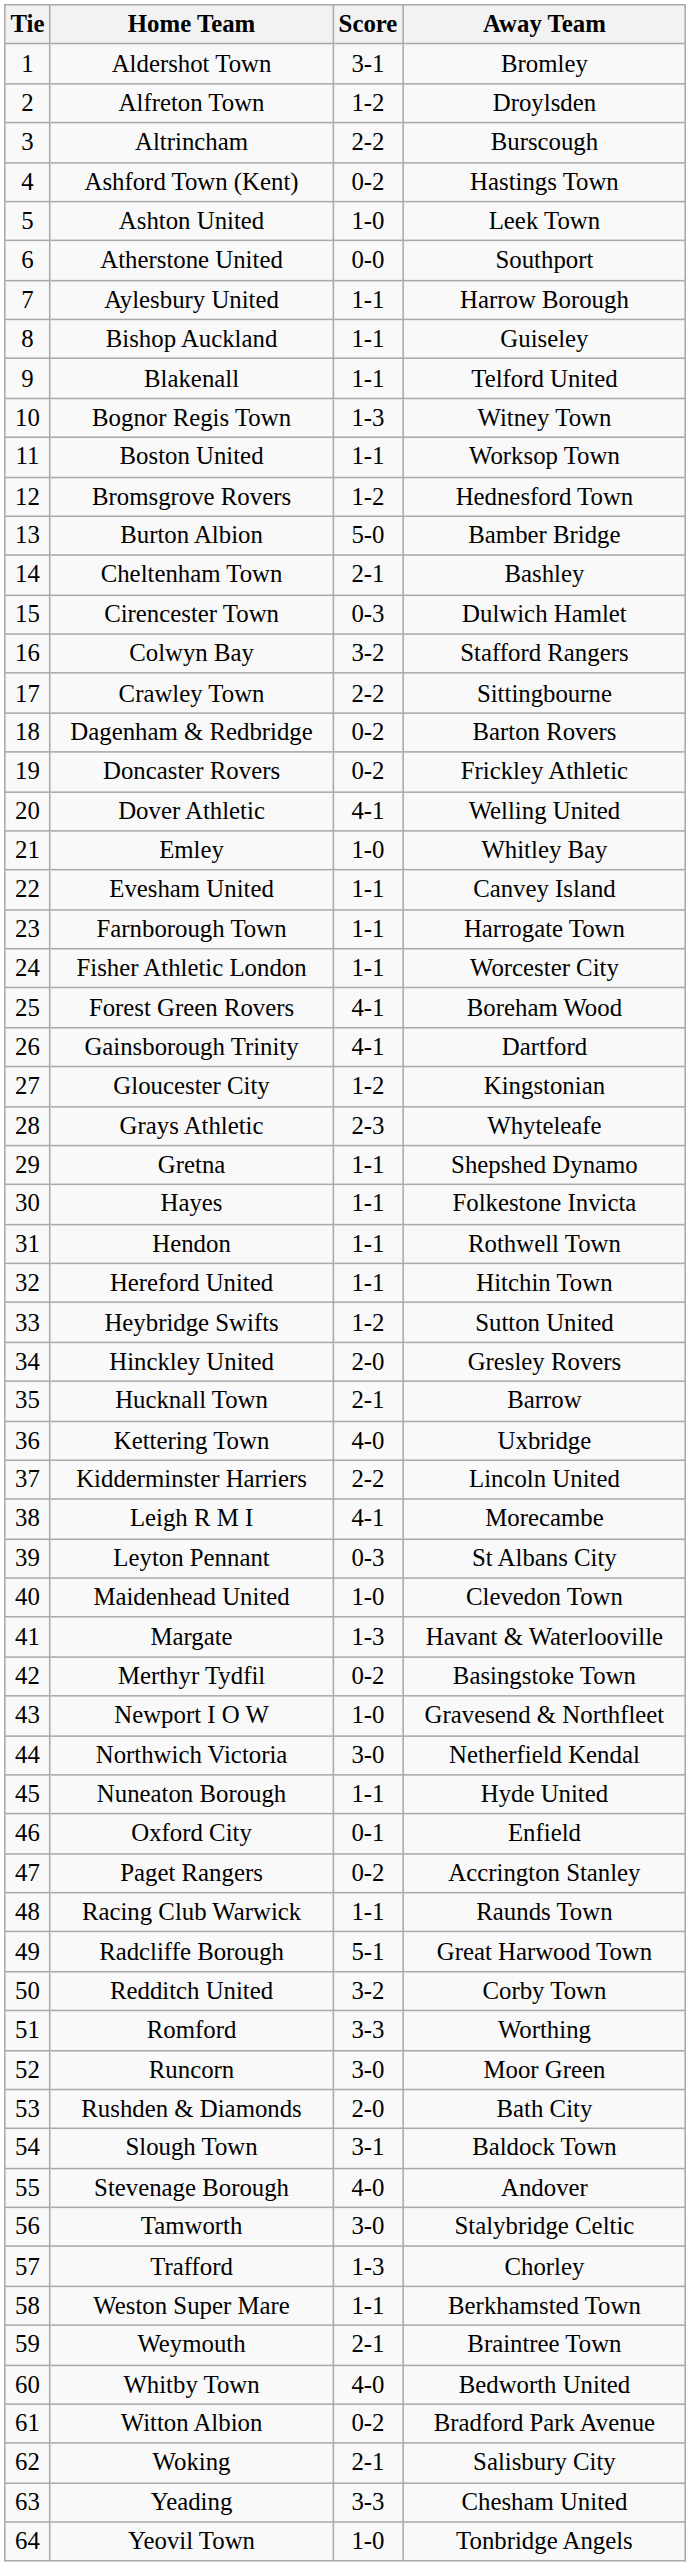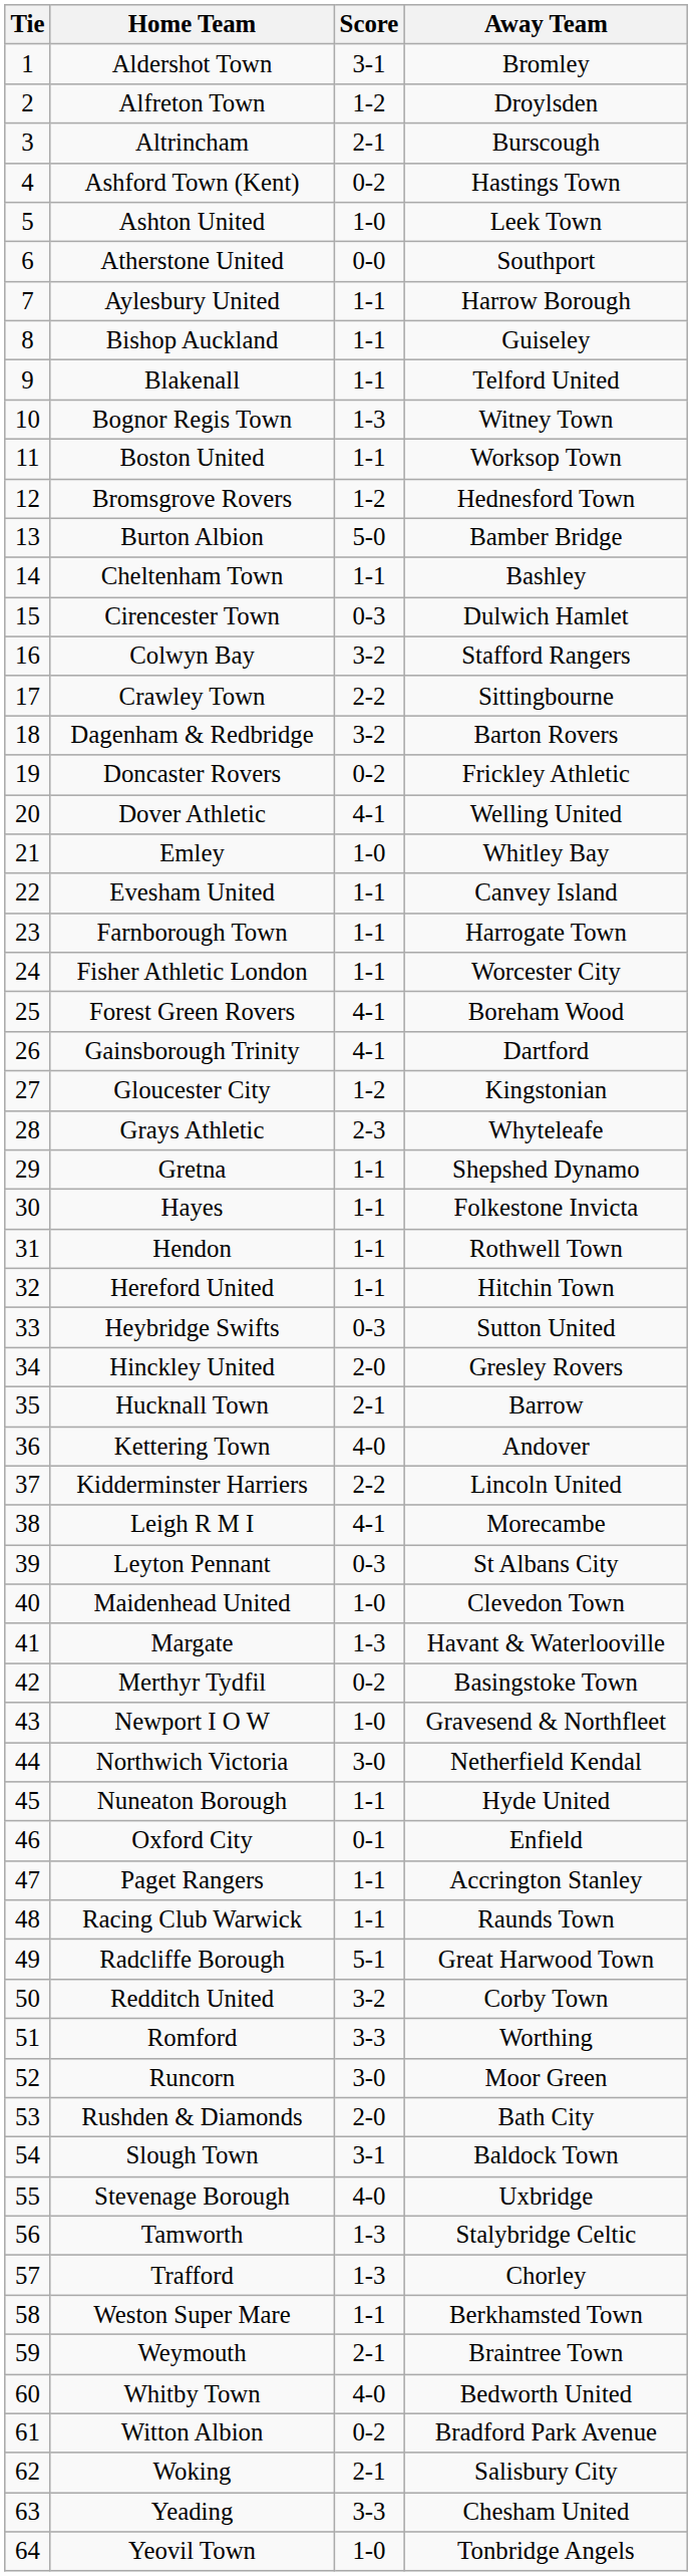Altrincham | Score: 2-2 -> 2-1
Cheltenham Town | Score: 2-1 -> 1-1
Dagenham & Redbridge | Score: 0-2 -> 3-2
Heybridge Swifts | Score: 1-2 -> 0-3
Kettering Town | Away Team: Uxbridge -> Andover
Paget Rangers | Score: 0-2 -> 1-1
Stevenage Borough | Away Team: Andover -> Uxbridge
Tamworth | Score: 3-0 -> 1-3
